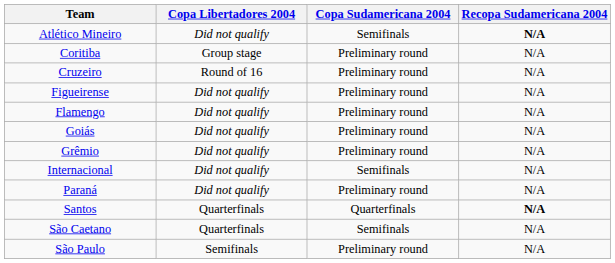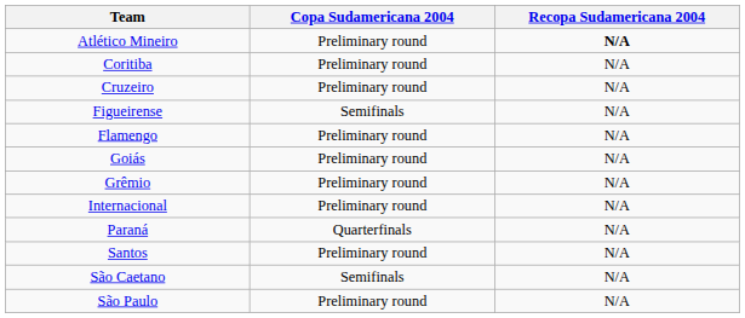- column: Copa Libertadores 2004 | Did not qualify | Group stage | Round of 16 | Did not qualify | Did not qualify | Did not qualify | Did not qualify | Did not qualify | Did not qualify | Quarterfinals | Quarterfinals | Semifinals
Atlético Mineiro | Copa Sudamericana 2004: Semifinals -> Preliminary round
Figueirense | Copa Sudamericana 2004: Preliminary round -> Semifinals
Internacional | Copa Sudamericana 2004: Semifinals -> Preliminary round
Paraná | Copa Sudamericana 2004: Preliminary round -> Quarterfinals
Santos | Copa Sudamericana 2004: Quarterfinals -> Preliminary round
Santos | Recopa Sudamericana 2004: bold -> normal
